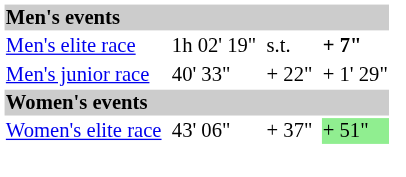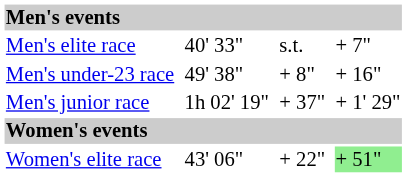Men's elite race | column 3: 1h 02' 19" -> 40' 33"
Men's elite race | column 7: bold -> normal
+ row: Men's under-23 race | 49' 38" | + 8" | + 16"
Men's junior race | column 3: 40' 33" -> 1h 02' 19"
Men's junior race | column 5: + 22" -> + 37"
Women's elite race | column 5: + 37" -> + 22"
